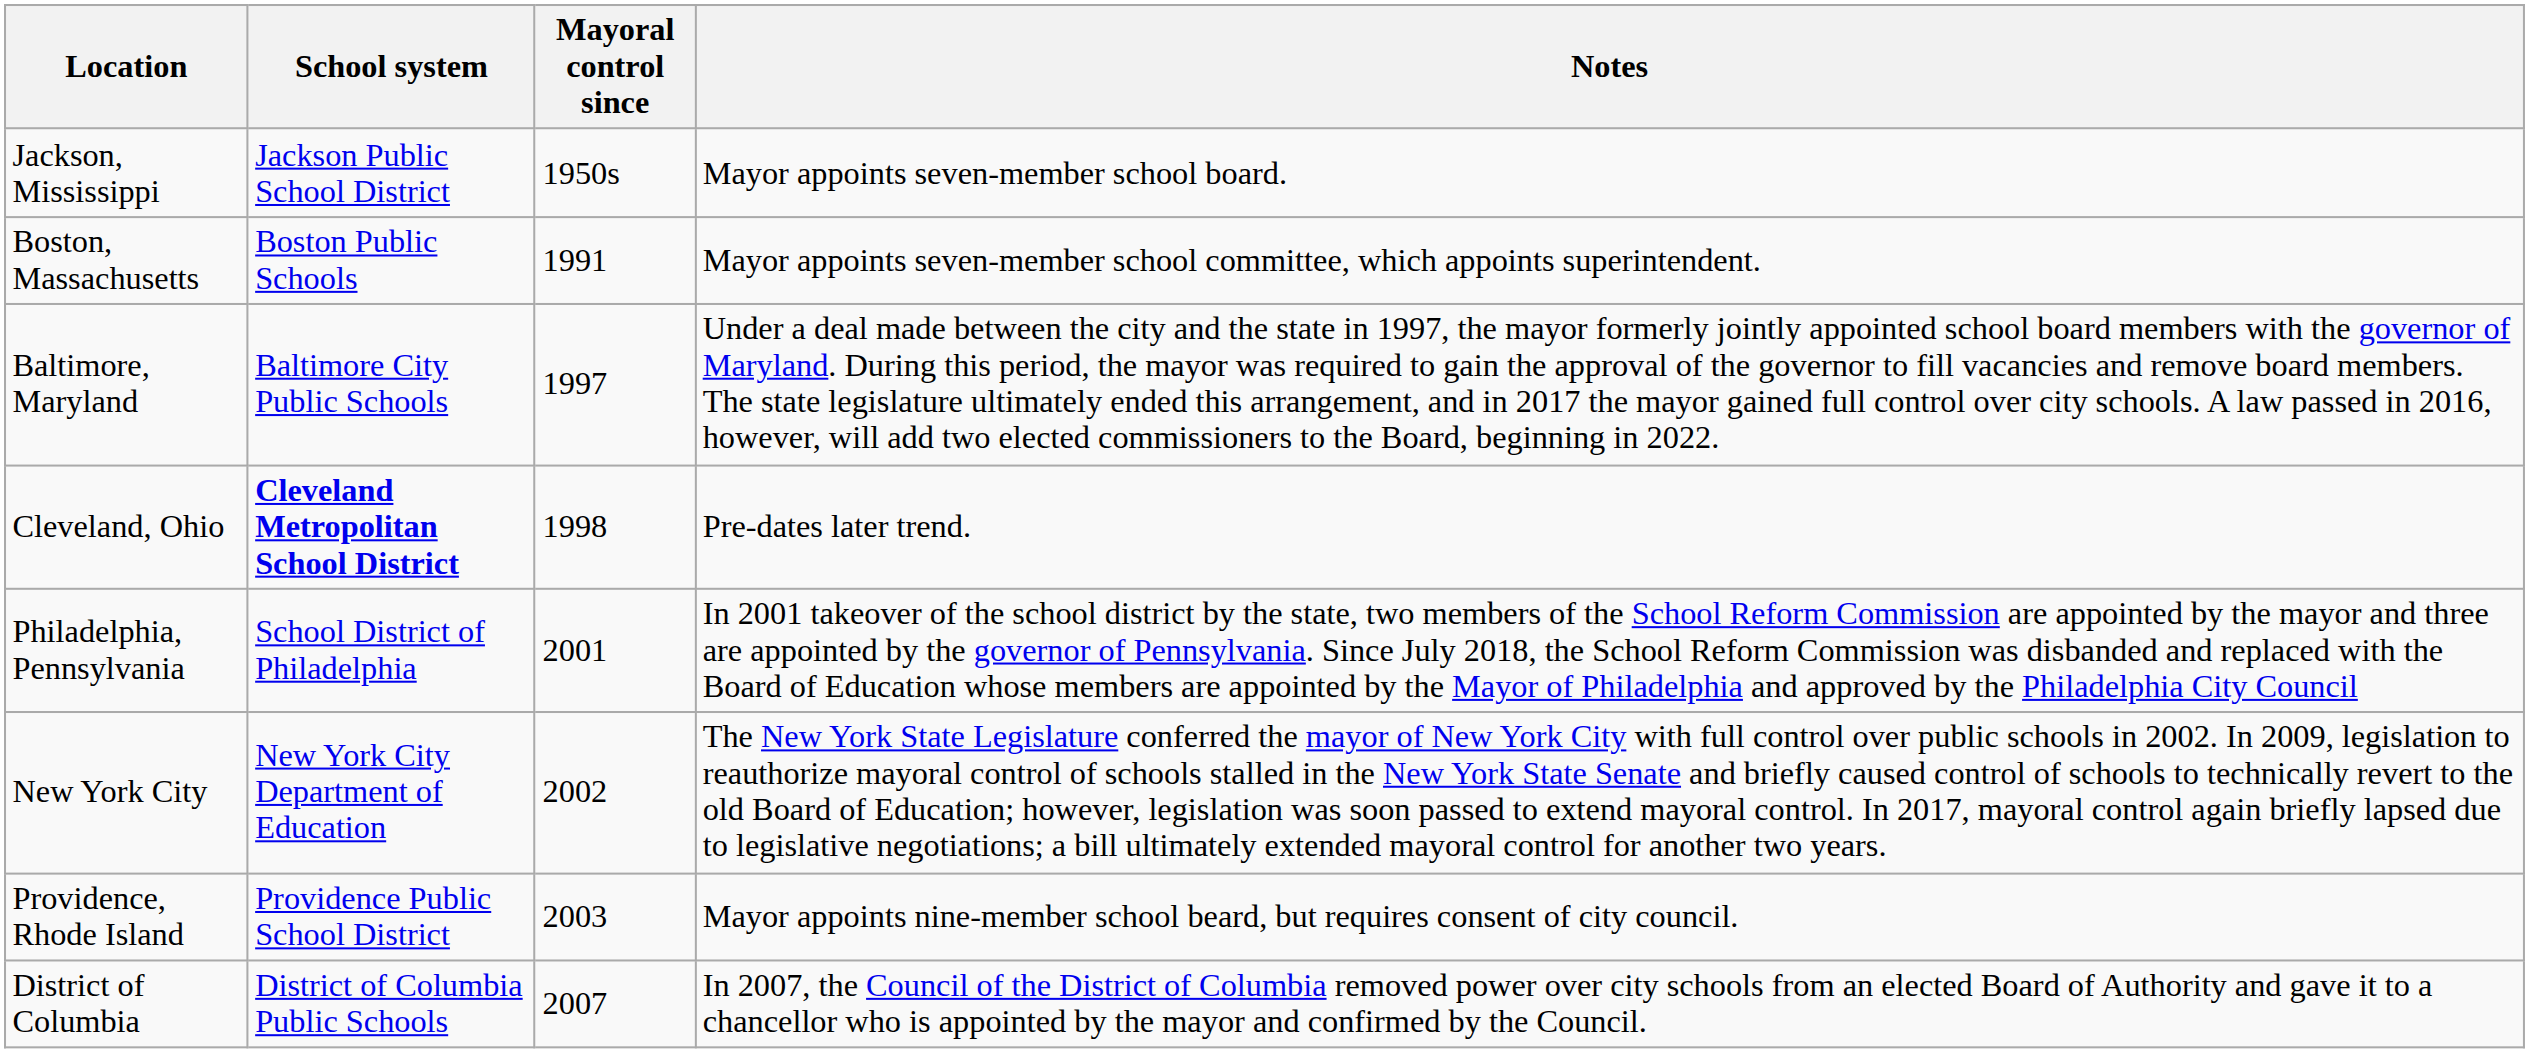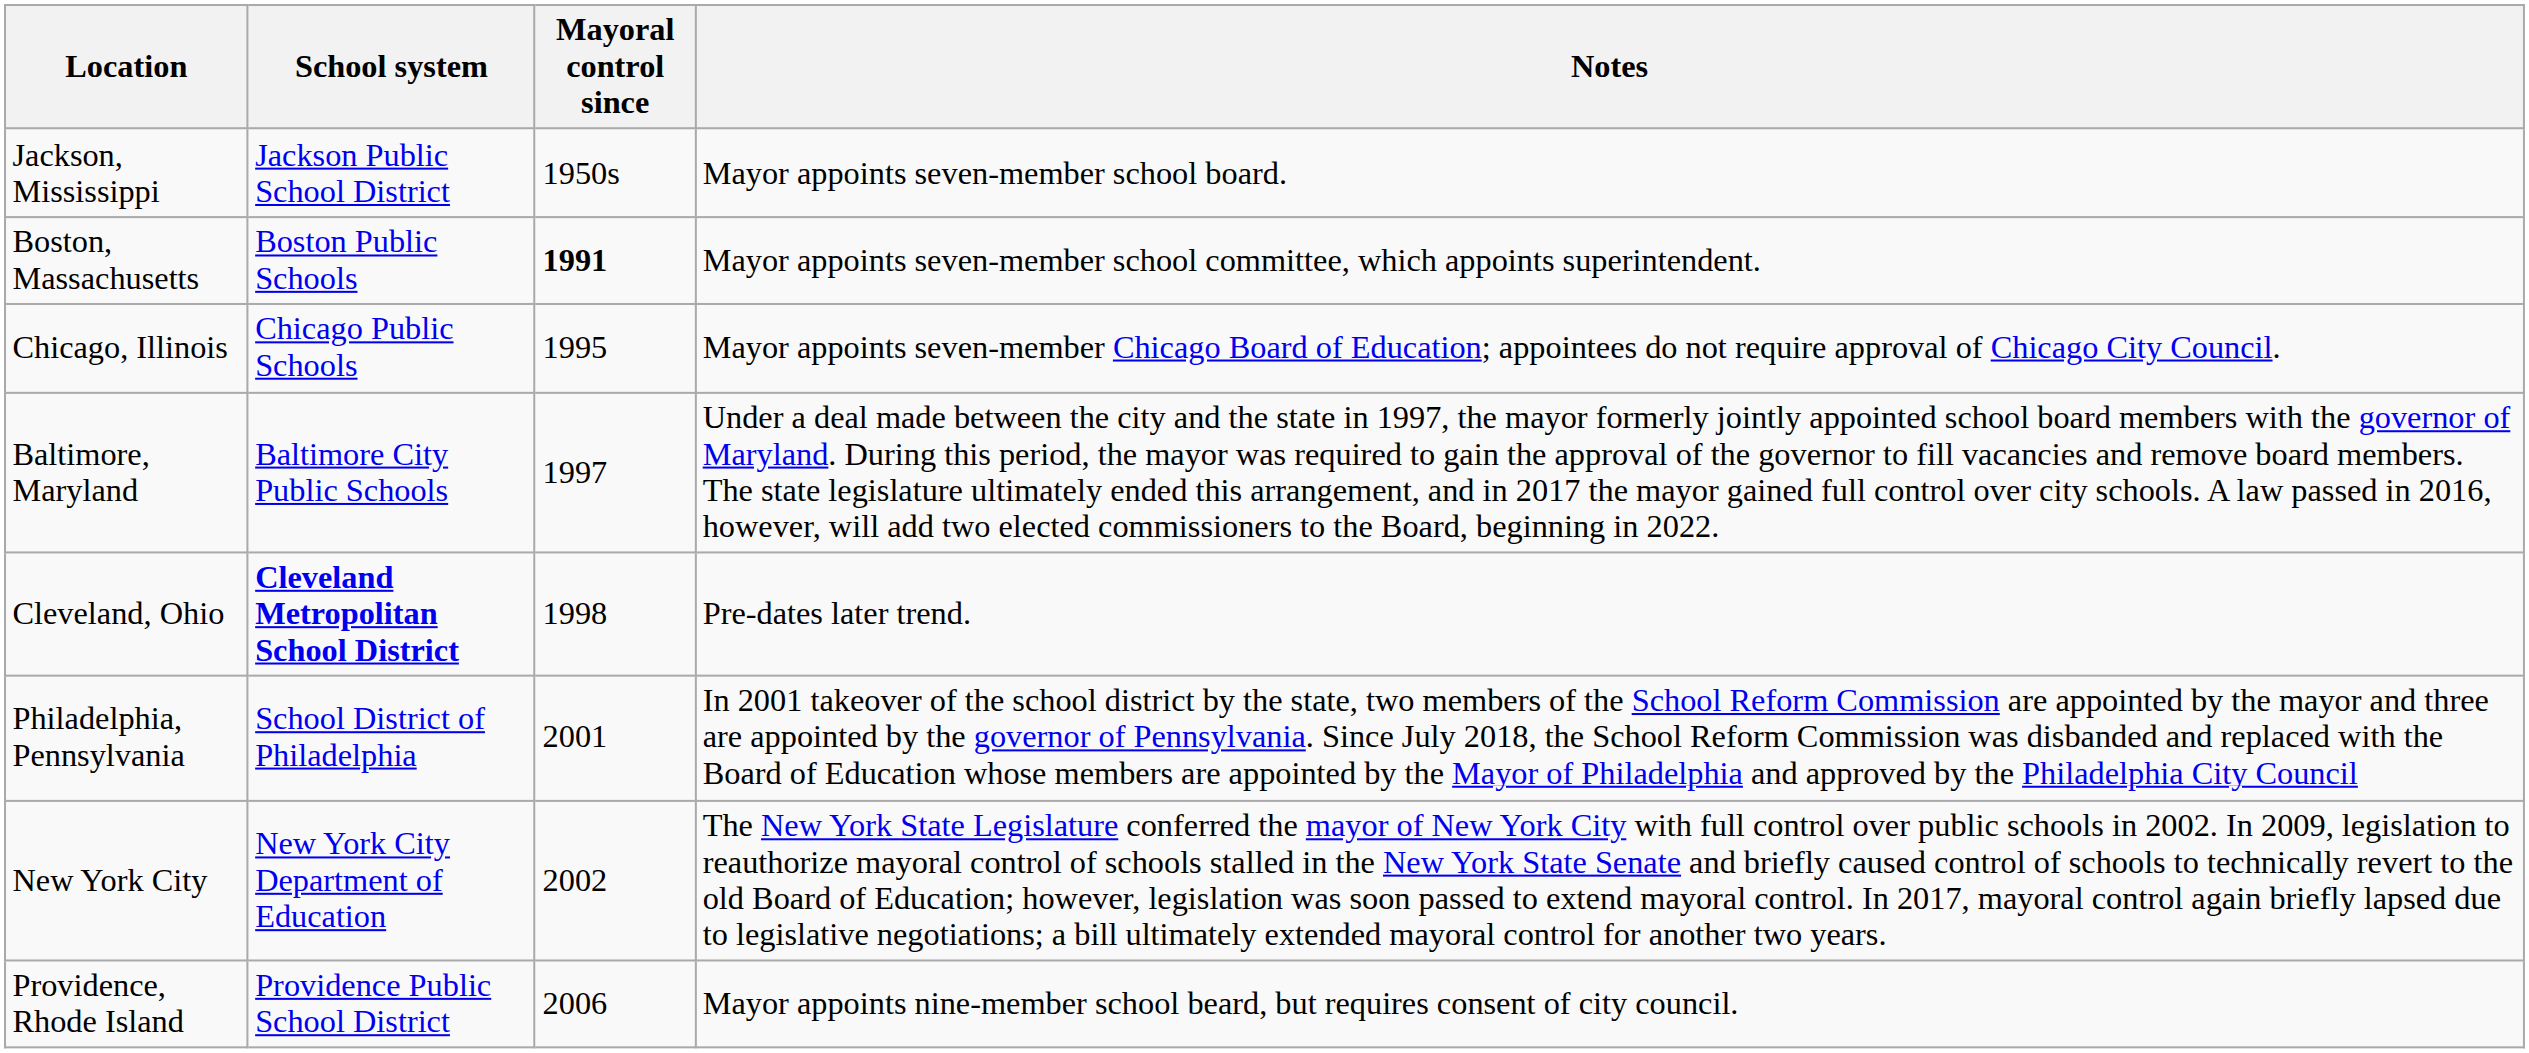Boston, Massachusetts | Mayoral control since: normal -> bold
+ row: Chicago, Illinois | Chicago Public Schools | 1995 | Mayor appoints seven-member Chicago Board of Education; appointees do not require approval of Chicago City Council.
Providence, Rhode Island | Mayoral control since: 2003 -> 2006
- row: District of Columbia | District of Columbia Public Schools | 2007 | In 2007, the Council of the District of Columbia removed power over city schools from an elected Board of Authority and gave it to a chancellor who is appointed by the mayor and confirmed by the Council.
